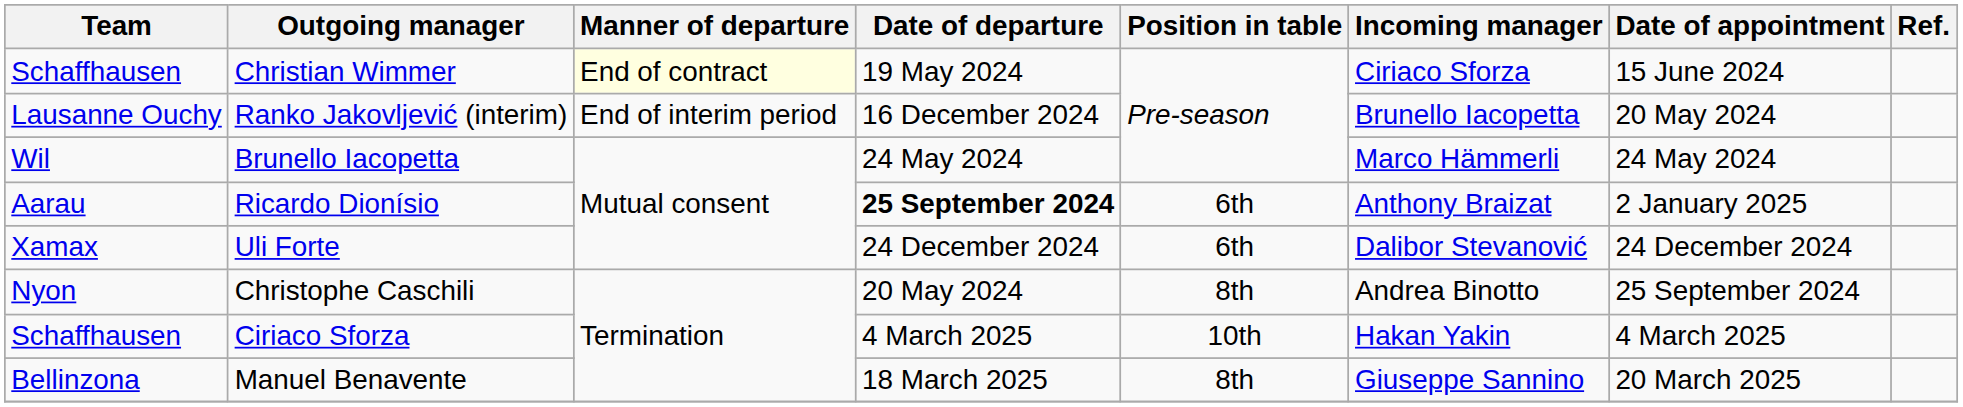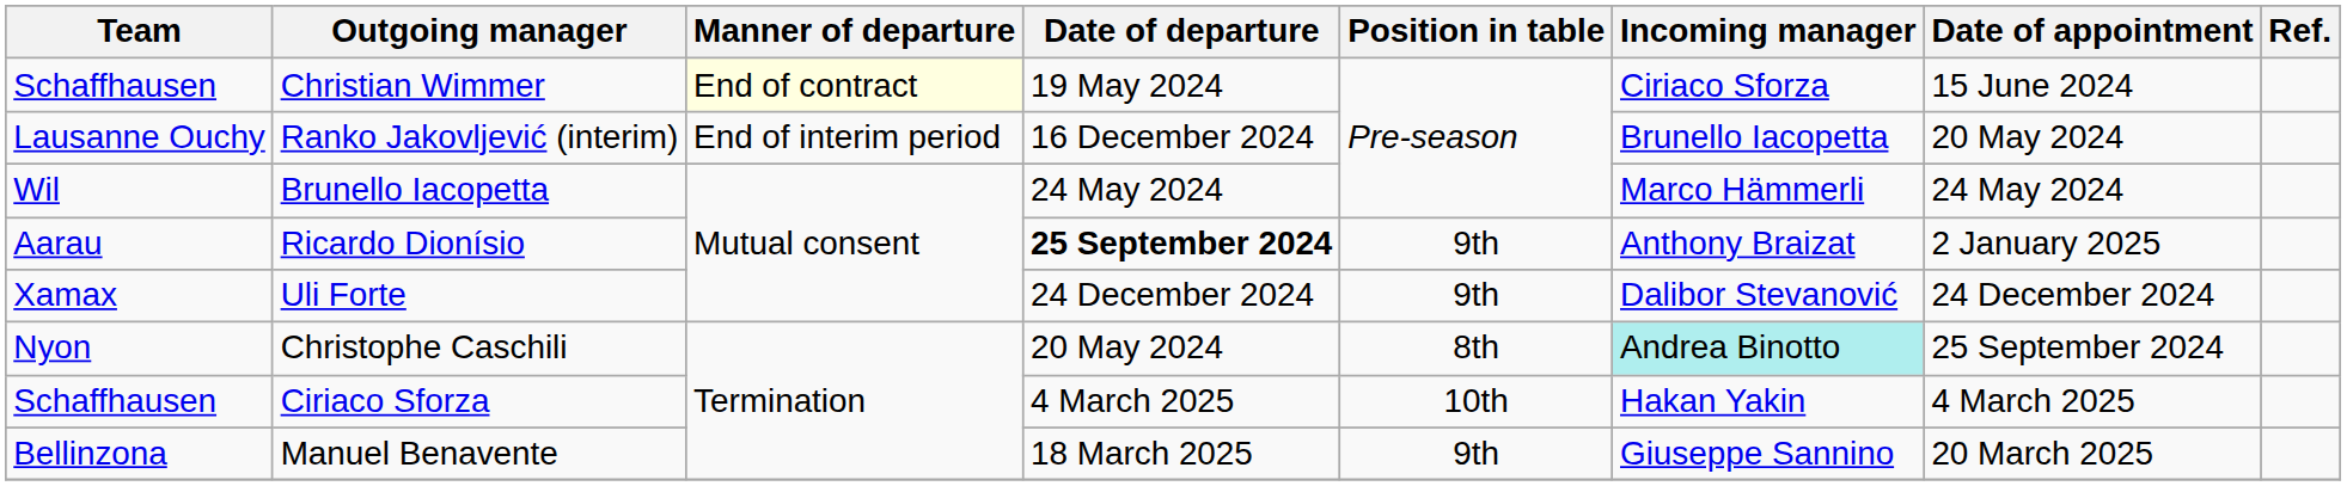Ricardo Dionísio | Position in table: 6th -> 9th
Uli Forte | Position in table: 6th -> 9th
Christophe Caschili | Incoming manager: no background -> paleturquoise background
Manuel Benavente | Position in table: 8th -> 9th
